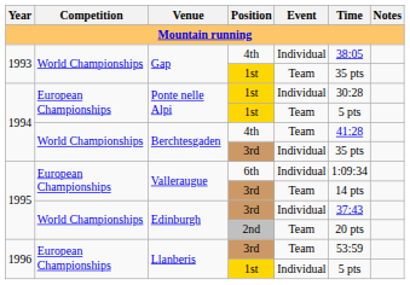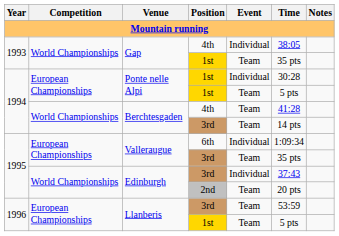Berchtesgaden / 3rd | Event: Individual -> Team
Berchtesgaden / 3rd | Time: 35 pts -> 14 pts
Valleraugue / 3rd | Time: 14 pts -> 35 pts
Llanberis / 1st | Event: Individual -> Team
